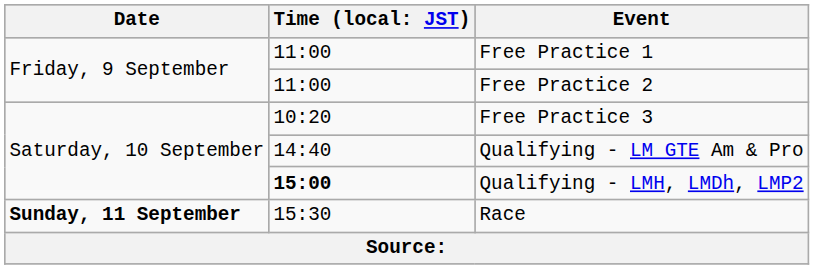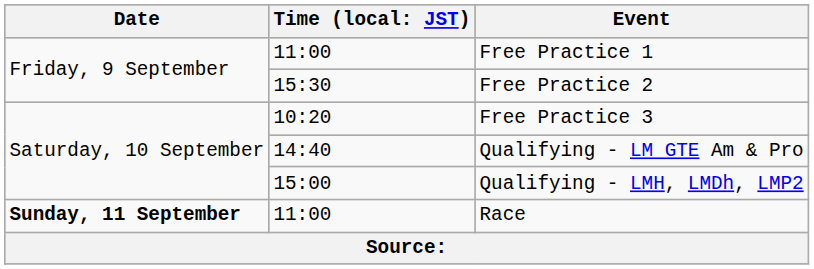Free Practice 2 | column 2: 11:00 -> 15:30
Qualifying - LMH, LMDh, LMP2 | column 2: bold -> normal
Race | column 2: 15:30 -> 11:00
